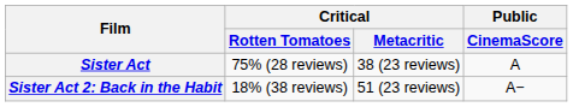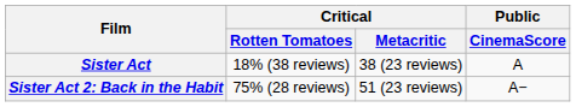Sister Act | Critical / Rotten Tomatoes: 75% (28 reviews) -> 18% (38 reviews)
Sister Act 2: Back in the Habit | Critical / Rotten Tomatoes: 18% (38 reviews) -> 75% (28 reviews)
